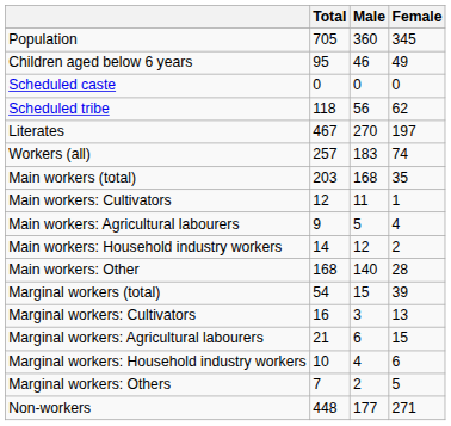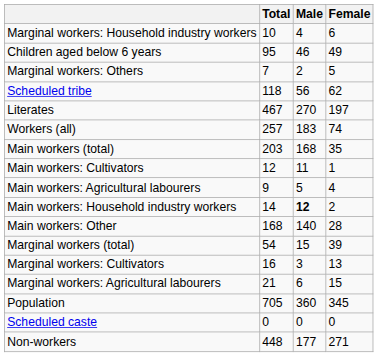rows swapped: Population <-> Marginal workers: Household industry workers
rows swapped: Scheduled caste <-> Marginal workers: Others
Main workers: Household industry workers | Male: normal -> bold
